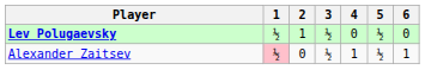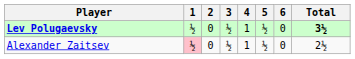+ column: Total | 3½ | 2½
Lev Polugaevsky | 2: 1 -> 0
Lev Polugaevsky | 4: 0 -> 1
Alexander Zaitsev | 6: 1 -> 0
